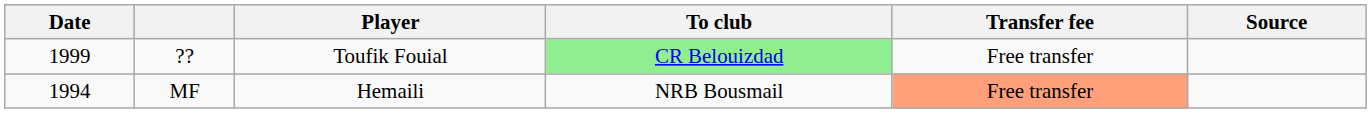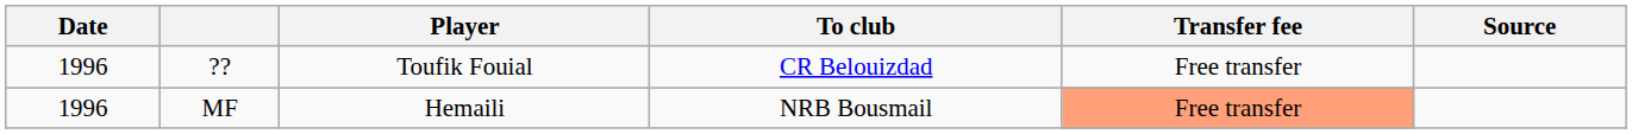?? | Date: 1999 -> 1996
?? | To club: lightgreen background -> no background
MF | Date: 1994 -> 1996
